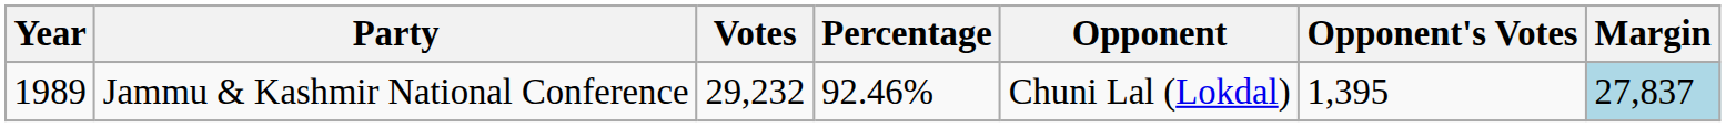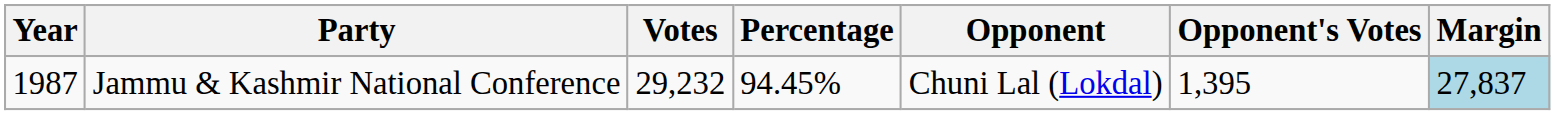Jammu & Kashmir National Conference | Year: 1989 -> 1987
Jammu & Kashmir National Conference | Percentage: 92.46% -> 94.45%
